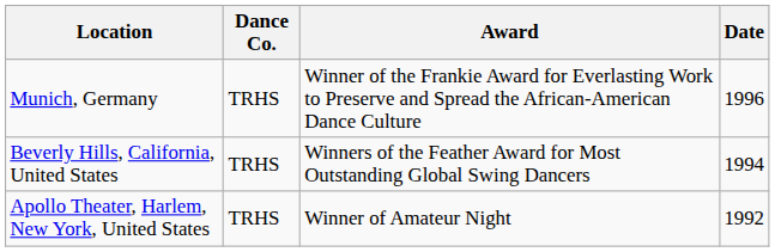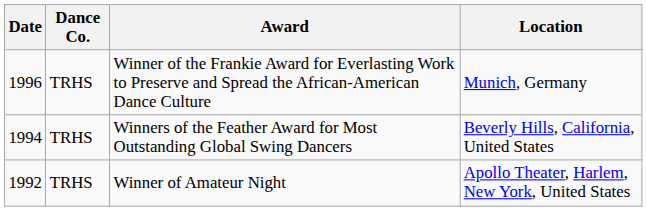columns swapped: Date <-> Location
